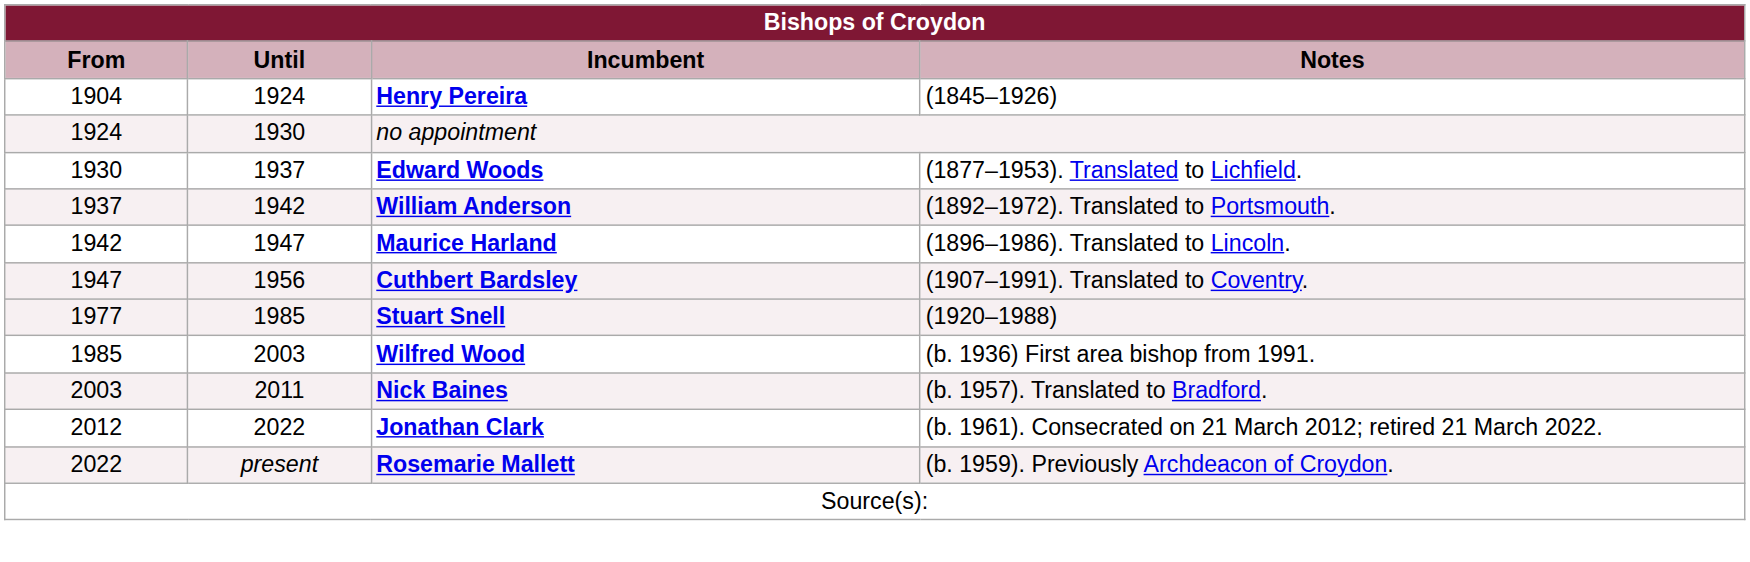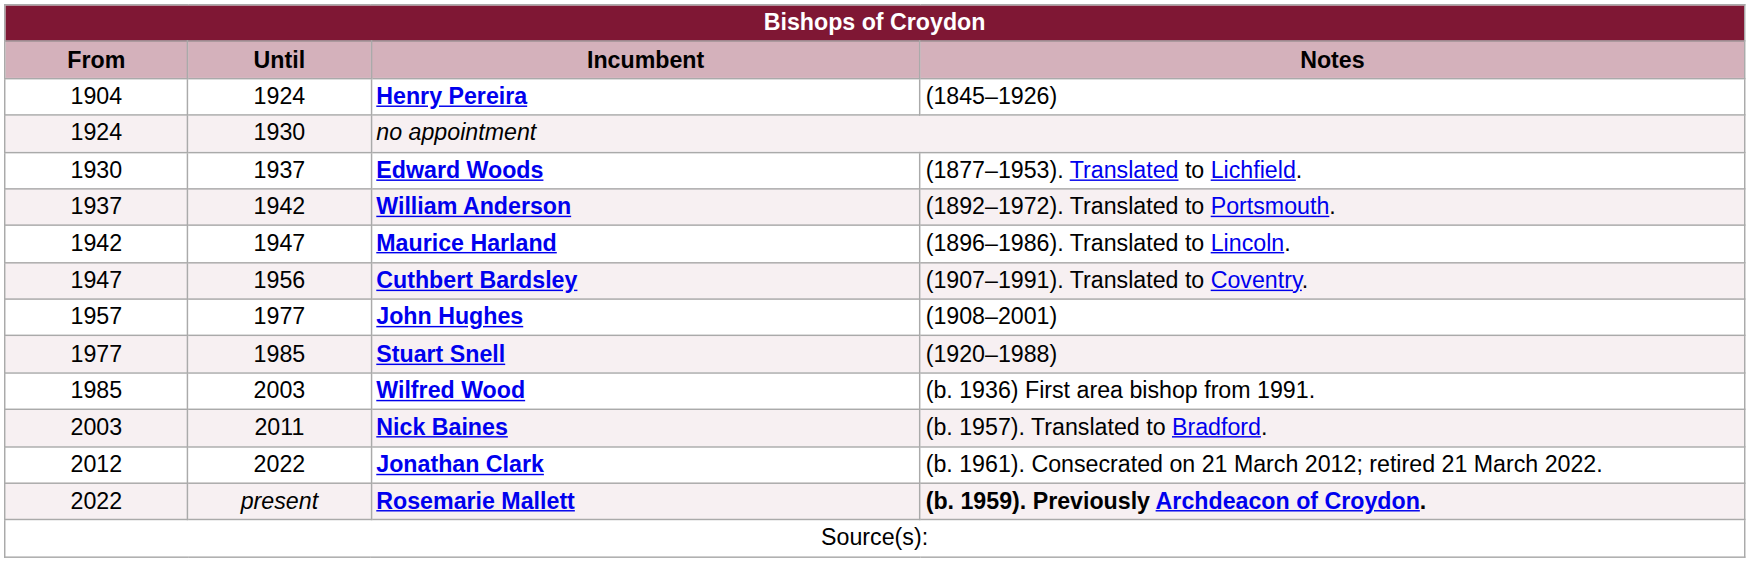+ row: 1957 | 1977 | John Hughes | (1908–2001)
Rosemarie Mallett | Notes: normal -> bold
